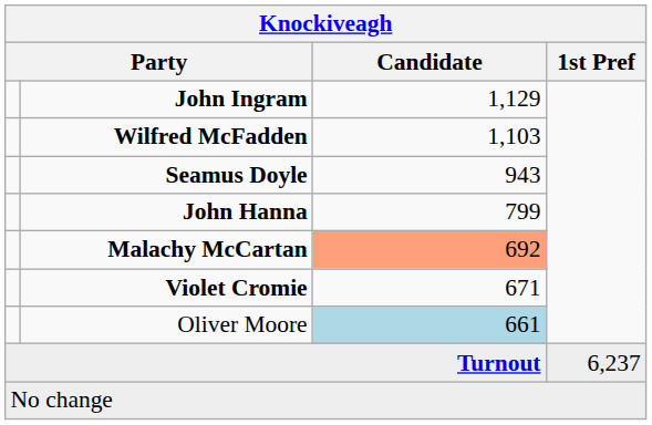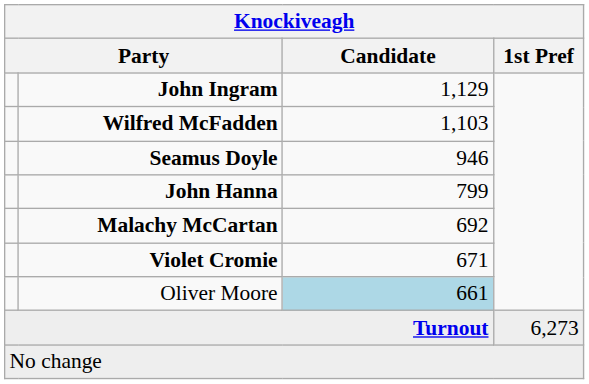Seamus Doyle | Candidate: 943 -> 946
Malachy McCartan | Candidate: lightsalmon background -> no background
Turnout | 1st Pref: 6,237 -> 6,273
